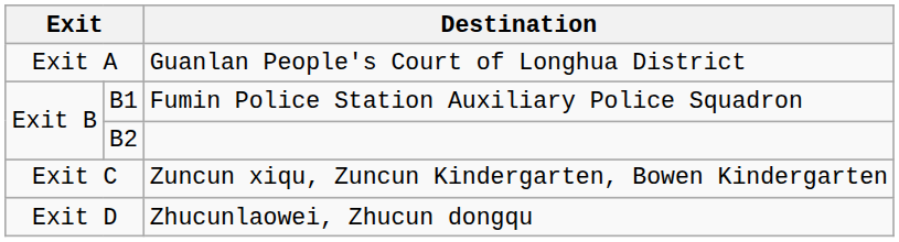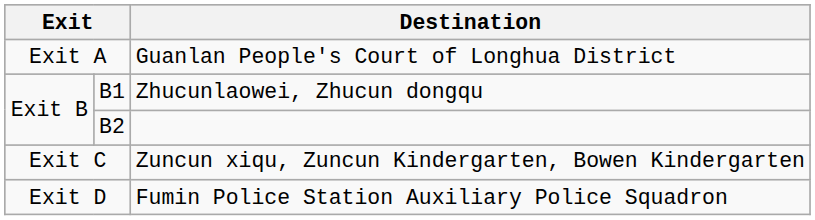B1 | Destination: Fumin Police Station Auxiliary Police Squadron -> Zhucunlaowei, Zhucun dongqu
Exit D | Destination: Zhucunlaowei, Zhucun dongqu -> Fumin Police Station Auxiliary Police Squadron
